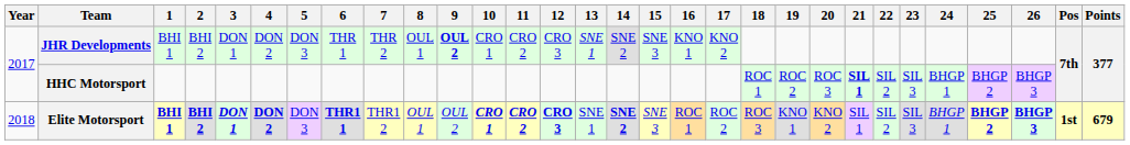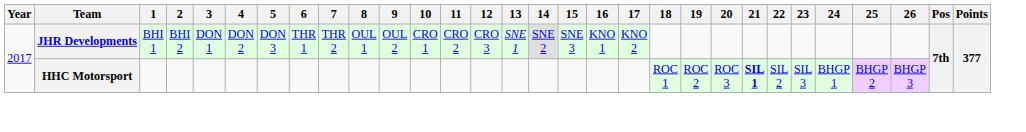JHR Developments | 9: bold -> normal
- row: 2018 | Elite Motorsport | BHI 1 | BHI 2 | DON 1 | DON 2 | DON 3 | THR1 1 | THR1 2 | OUL 1 | OUL 2 | CRO 1 | CRO 2 | CRO 3 | SNE 1 | SNE 2 | SNE 3 | ROC 1 | ROC 2 | ROC 3 | KNO 1 | KNO 2 | SIL 1 | SIL 2 | SIL 3 | BHGP 1 | BHGP 2 | BHGP 3 | 1st | 679
